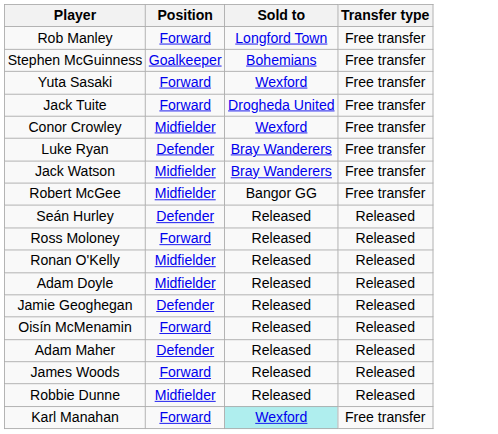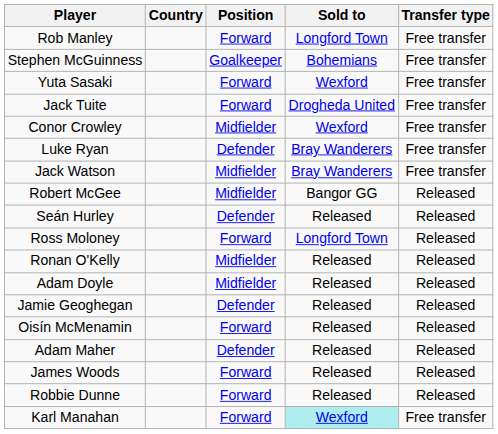+ column: Country
Robert McGee | Transfer type: Free transfer -> Released
Ross Moloney | Sold to: Released -> Longford Town
Robbie Dunne | Position: Midfielder -> Forward
